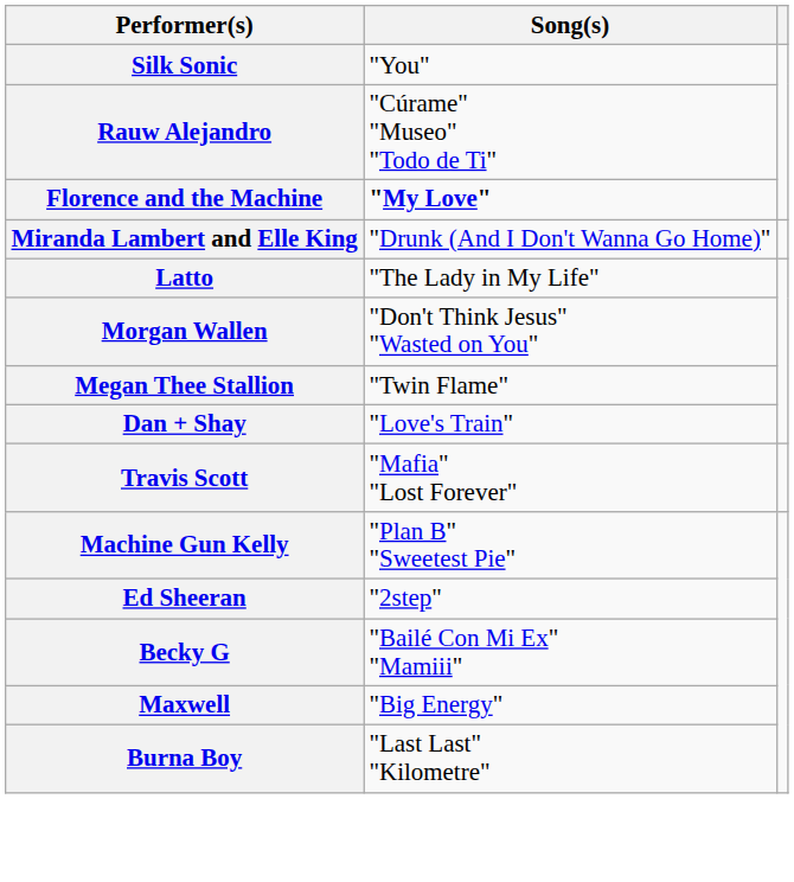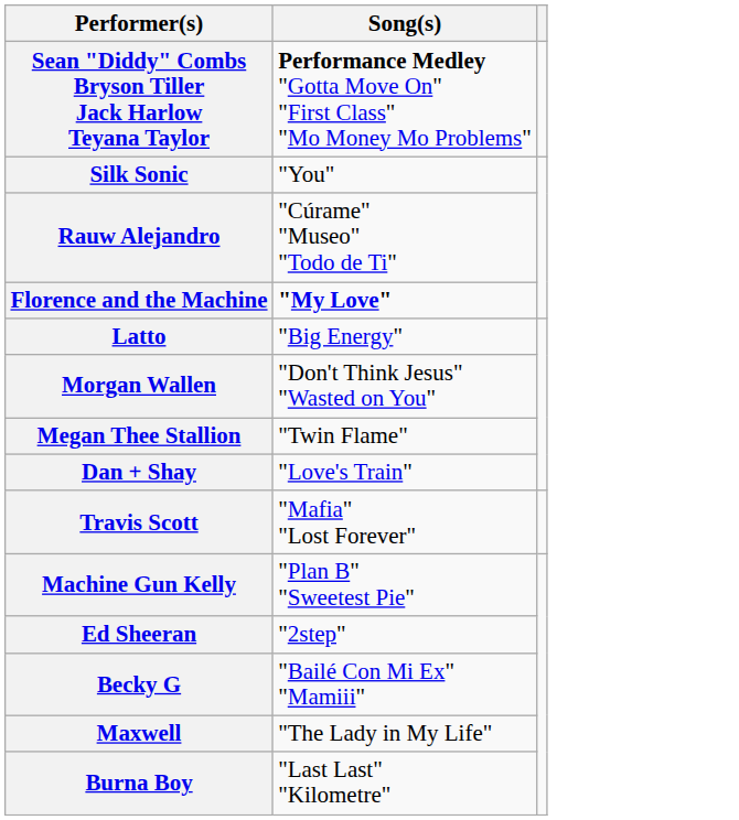+ row: Sean "Diddy" Combs Bryson Tiller Jack Harlow Teyana Taylor | Performance Medley "Gotta Move On" "First Class" "Mo Money Mo Problems"
- row: Miranda Lambert and Elle King | "Drunk (And I Don't Wanna Go Home)"
Latto | Song(s): "The Lady in My Life" -> "Big Energy"
Maxwell | Song(s): "Big Energy" -> "The Lady in My Life"
